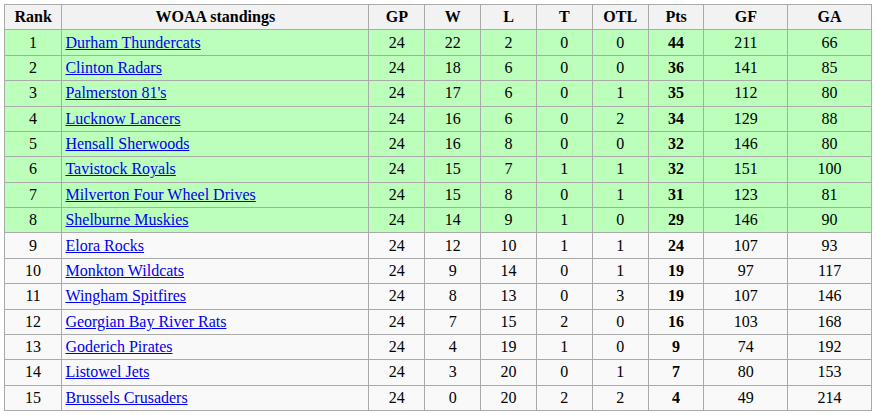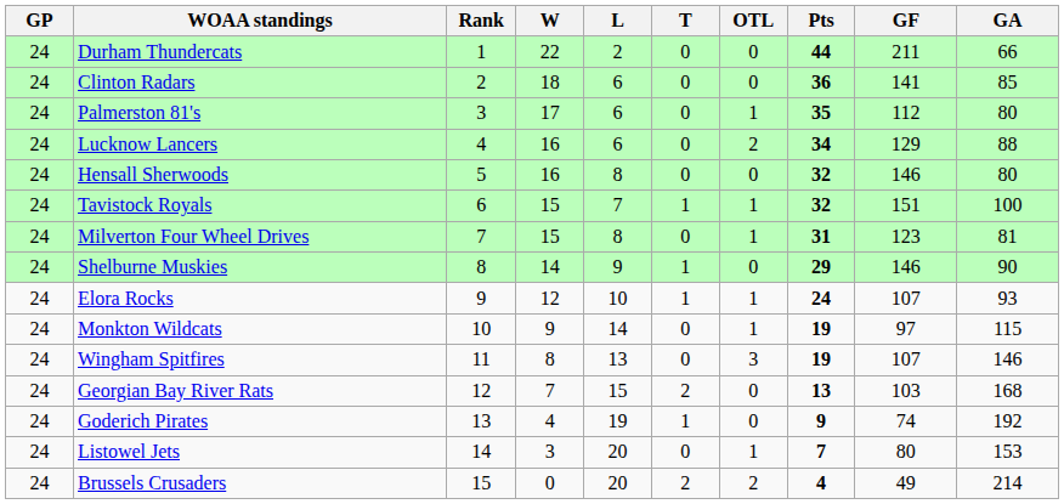columns swapped: Rank <-> GP
Monkton Wildcats | GA: 117 -> 115
Georgian Bay River Rats | Pts: 16 -> 13
